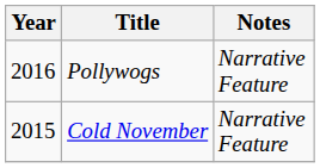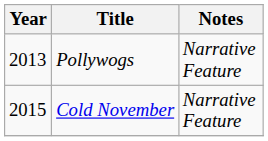Pollywogs | Year: 2016 -> 2013
